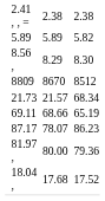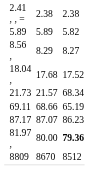8.56 , | column 7: 8.30 -> 8.27
rows swapped: 18.04 , <-> 8809
87.17 | column 5: 78.07 -> 87.07
81.97 , | column 7: normal -> bold
